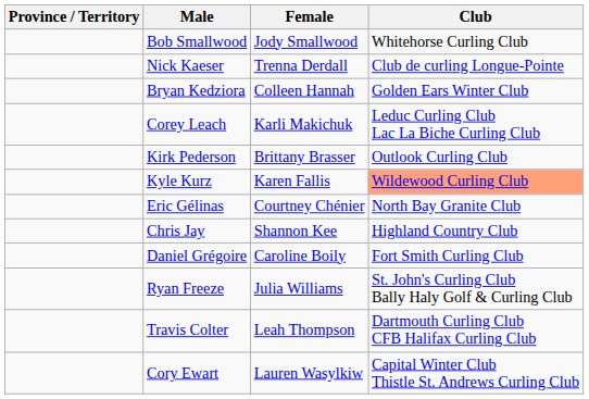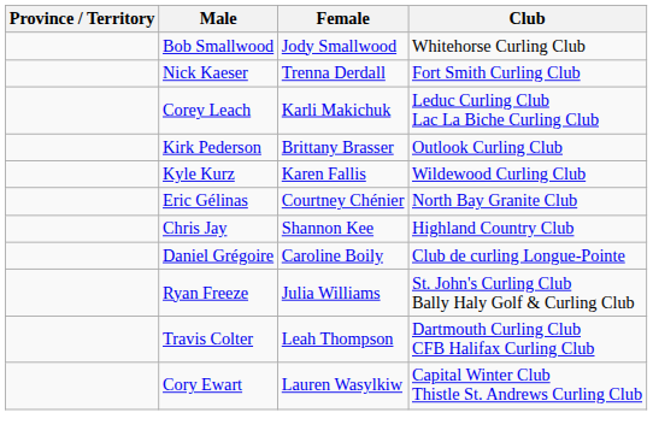Nick Kaeser | Club: Club de curling Longue-Pointe -> Fort Smith Curling Club
- row: Bryan Kedziora | Colleen Hannah | Golden Ears Winter Club
Kyle Kurz | Club: lightsalmon background -> no background
Daniel Grégoire | Club: Fort Smith Curling Club -> Club de curling Longue-Pointe
